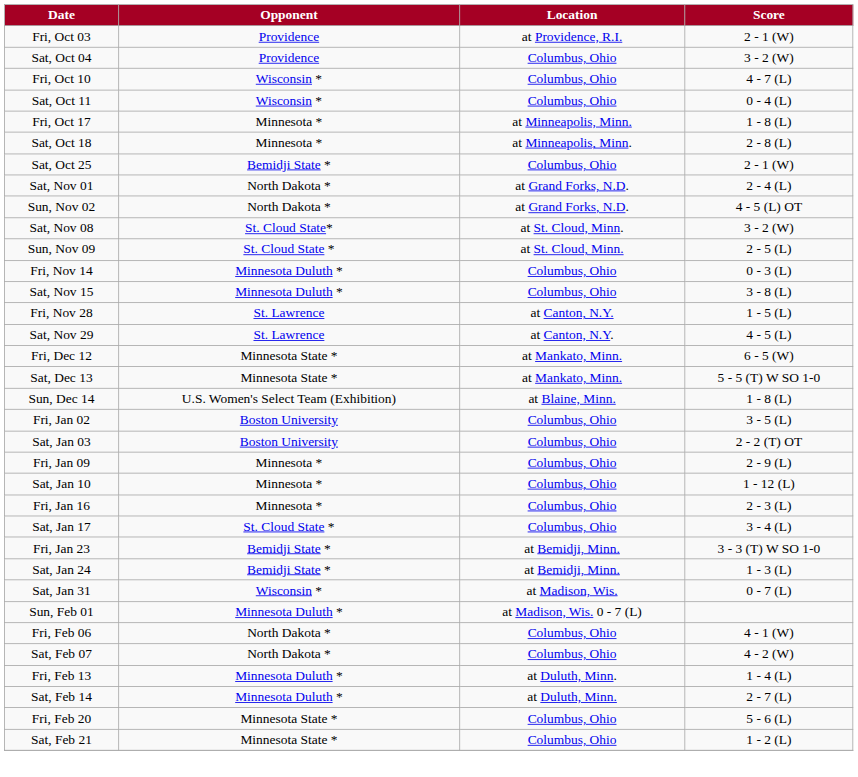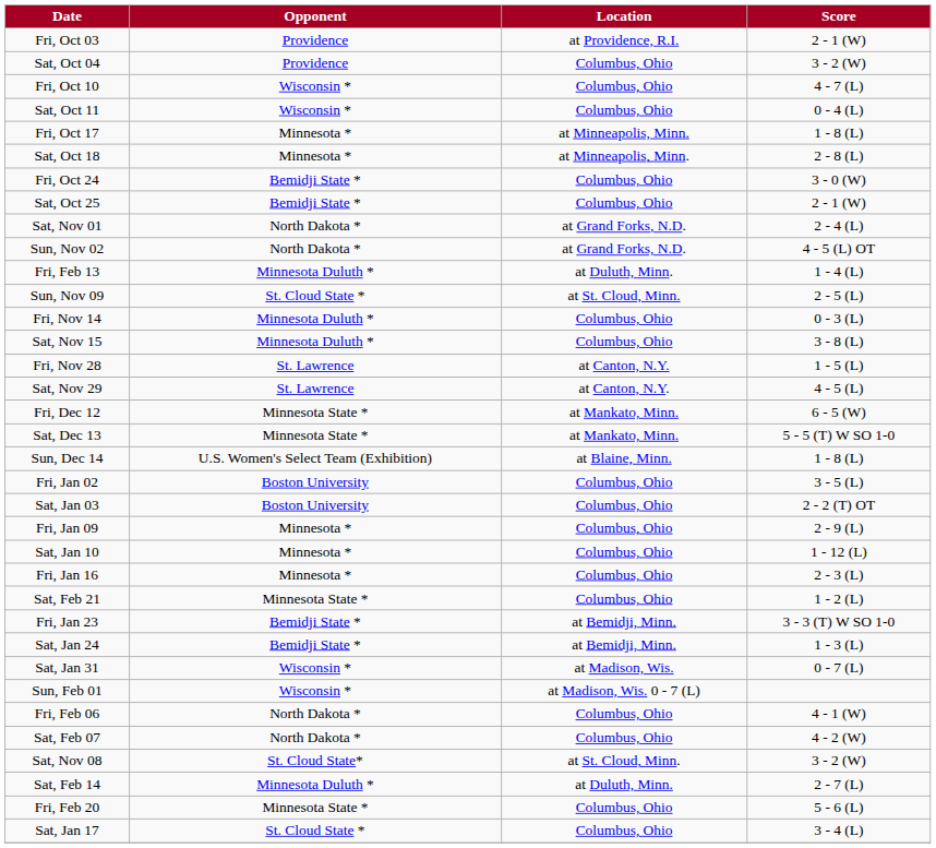+ row: Fri, Oct 24 | Bemidji State * | Columbus, Ohio | 3 - 0 (W)
rows swapped: Sat, Nov 08 <-> Fri, Feb 13
rows swapped: Sat, Jan 17 <-> Sat, Feb 21
Sun, Feb 01 | Opponent: Minnesota Duluth * -> Wisconsin *
